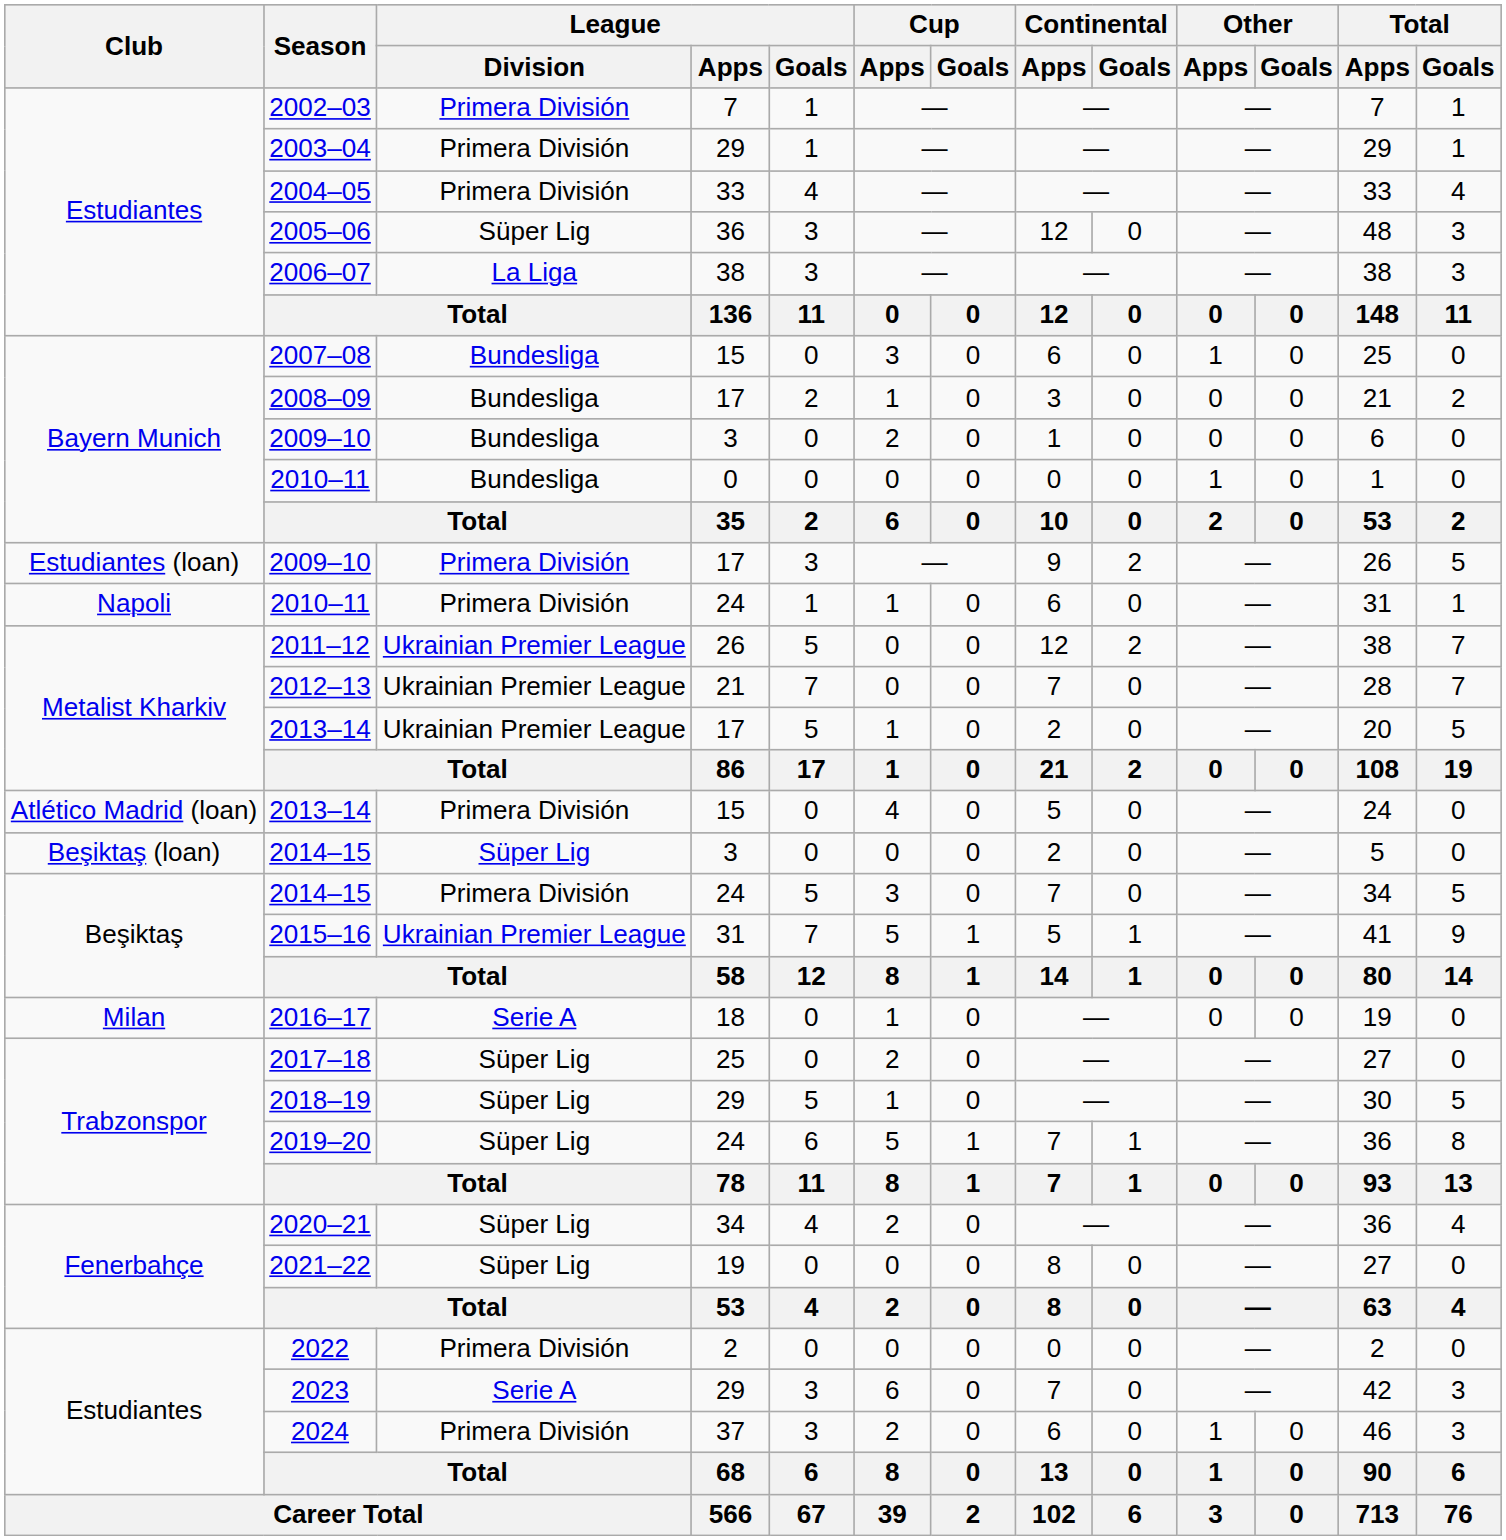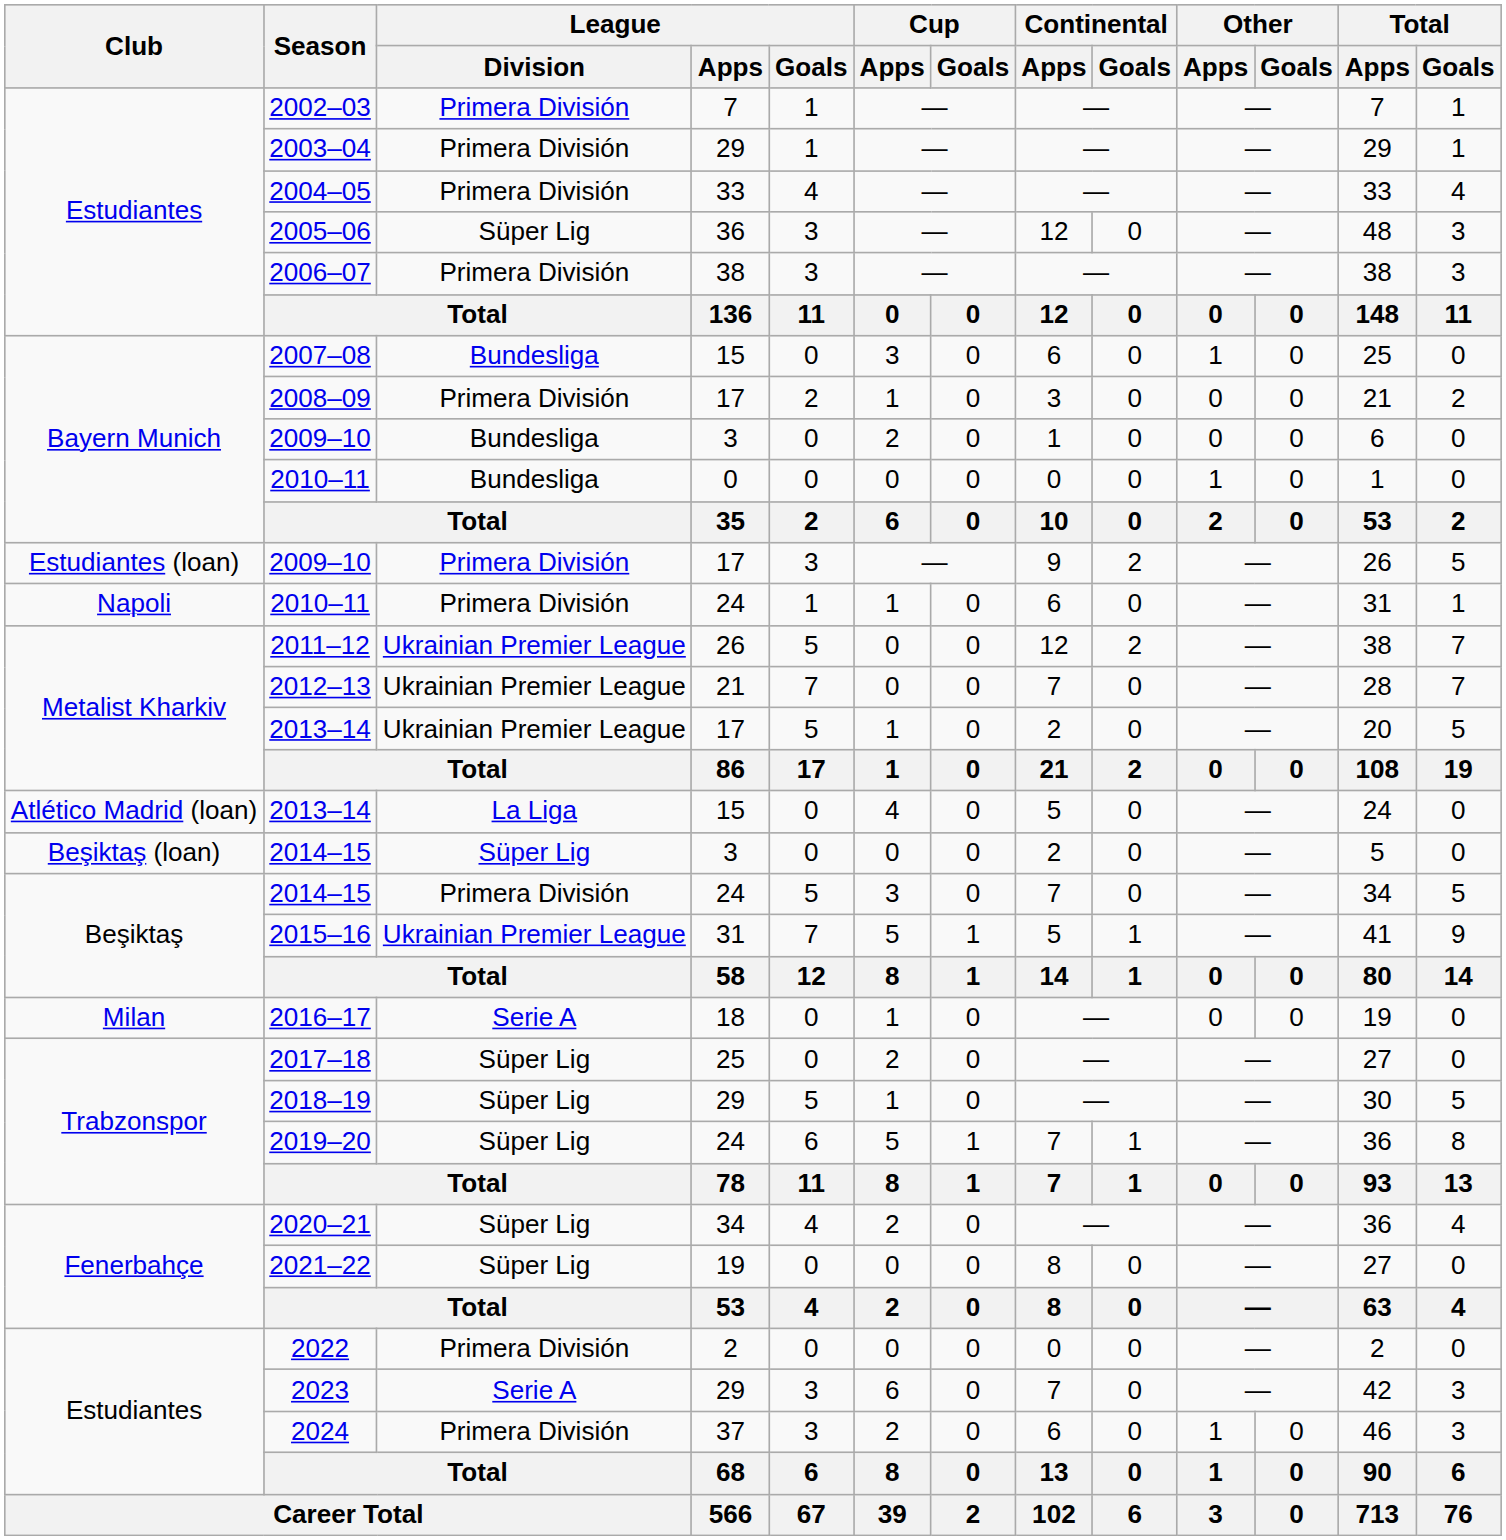2006–07 | League / Division: La Liga -> Primera División
2008–09 | League / Division: Bundesliga -> Primera División
2013–14 / 15 | League / Division: Primera División -> La Liga
